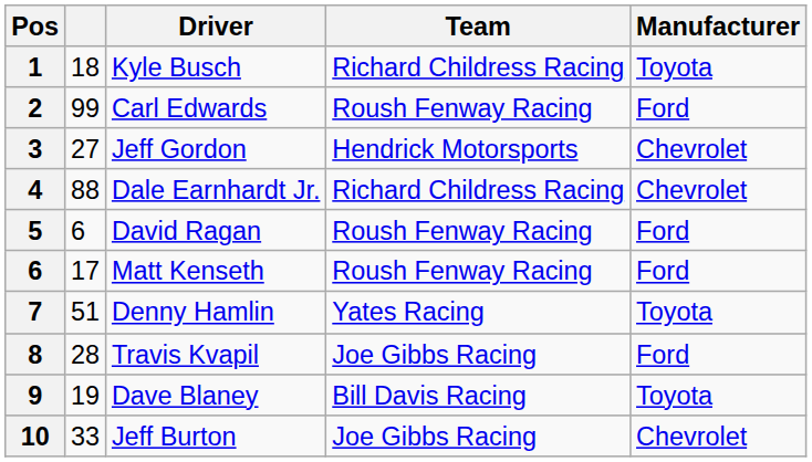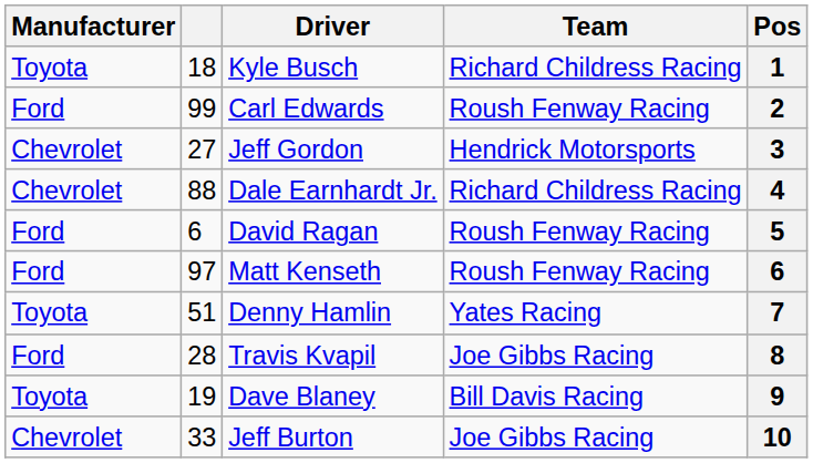columns swapped: Pos <-> Manufacturer
Matt Kenseth | column 2: 17 -> 97
